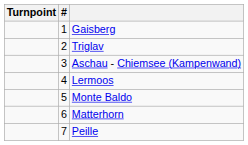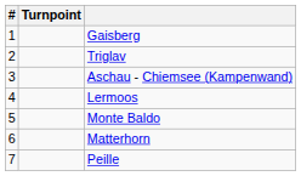columns swapped: # <-> Turnpoint
